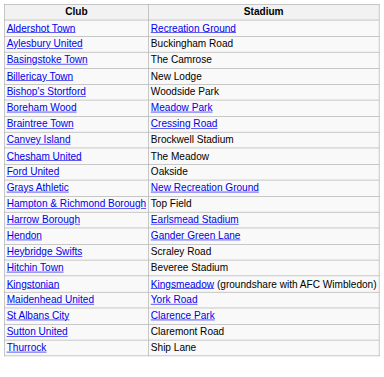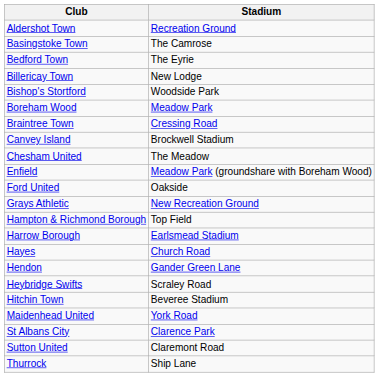- row: Aylesbury United | Buckingham Road
+ row: Bedford Town | The Eyrie
+ row: Enfield | Meadow Park (groundshare with Boreham Wood)
+ row: Hayes | Church Road
- row: Kingstonian | Kingsmeadow (groundshare with AFC Wimbledon)
